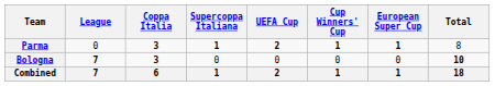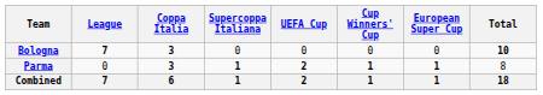rows swapped: Bologna <-> Parma
